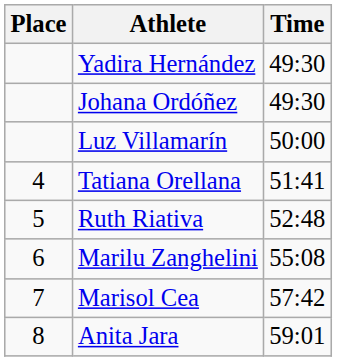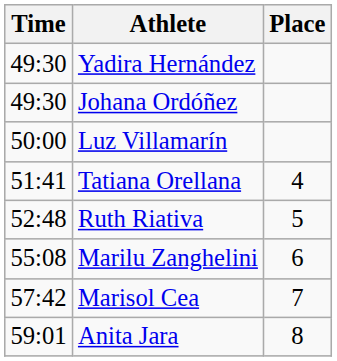columns swapped: Place <-> Time
